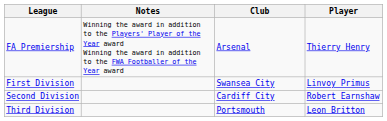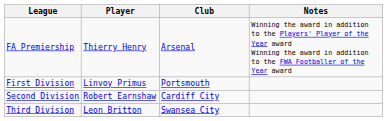columns swapped: Player <-> Notes
First Division | Club: Swansea City -> Portsmouth
Third Division | Club: Portsmouth -> Swansea City
